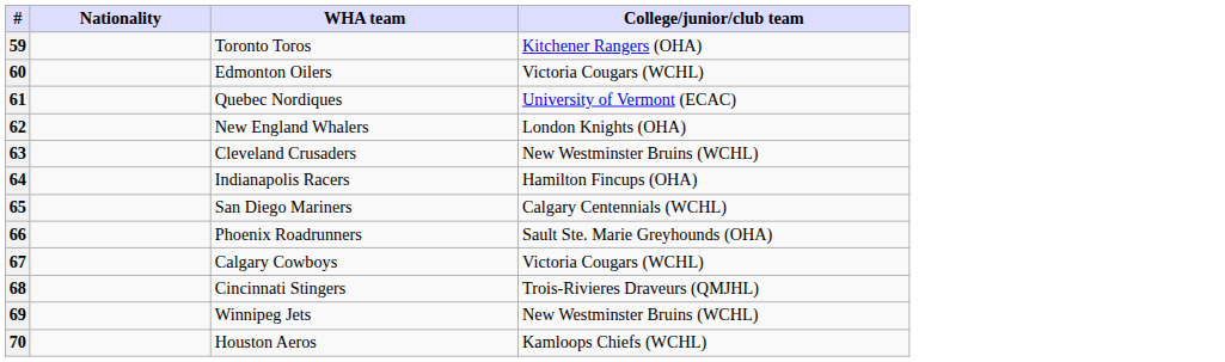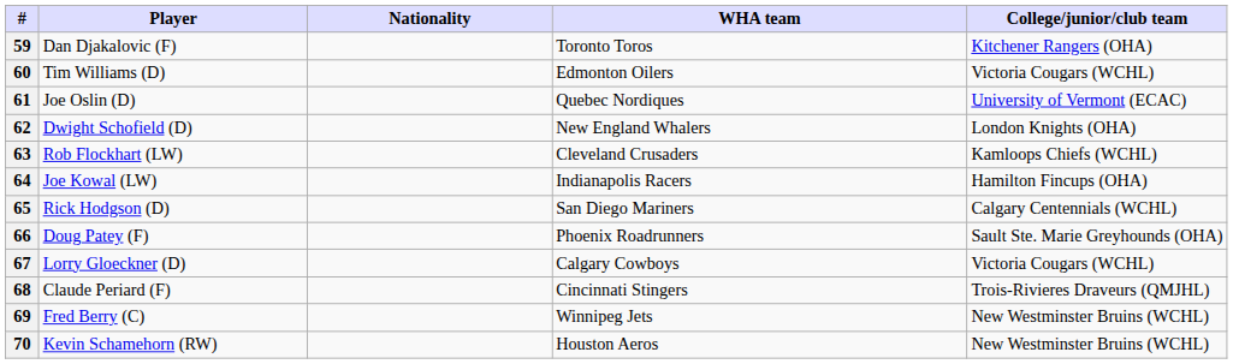+ column: Player | Dan Djakalovic (F) | Tim Williams (D) | Joe Oslin (D) | Dwight Schofield (D) | Rob Flockhart (LW) | Joe Kowal (LW) | Rick Hodgson (D) | Doug Patey (F) | Lorry Gloeckner (D) | Claude Periard (F) | Fred Berry (C) | Kevin Schamehorn (RW)
63 | College/junior/club team: New Westminster Bruins (WCHL) -> Kamloops Chiefs (WCHL)
70 | College/junior/club team: Kamloops Chiefs (WCHL) -> New Westminster Bruins (WCHL)
